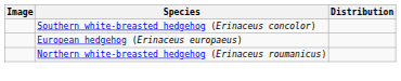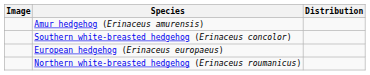+ row: Amur hedgehog (Erinaceus amurensis)
